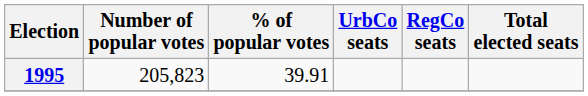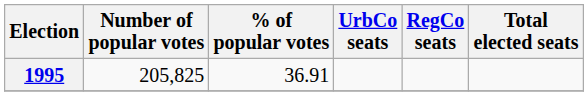1995 | Number of popular votes: 205,823 -> 205,825
1995 | % of popular votes: 39.91 -> 36.91
